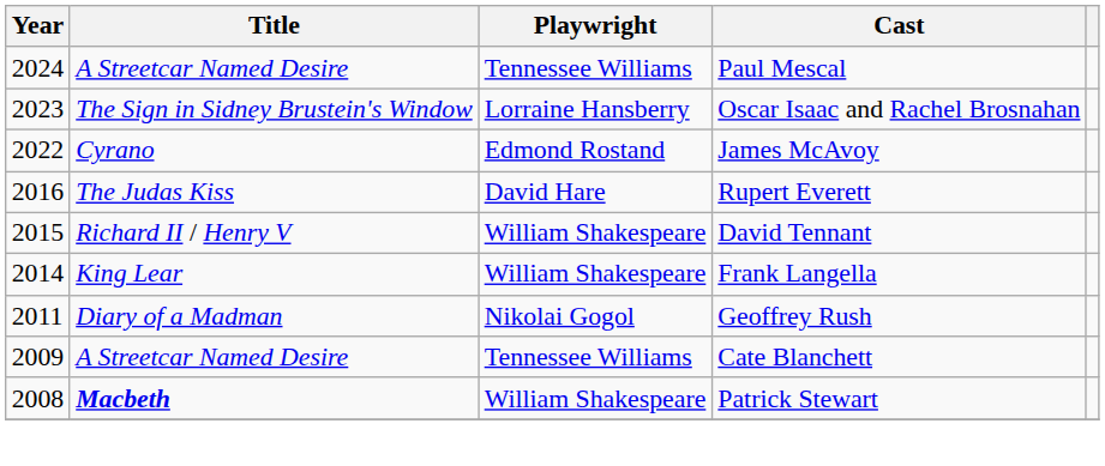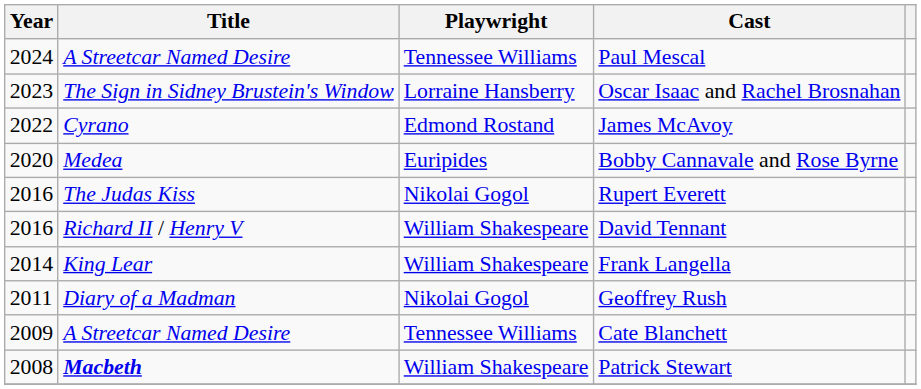+ row: 2020 | Medea | Euripides | Bobby Cannavale and Rose Byrne
Rupert Everett | Playwright: David Hare -> Nikolai Gogol
David Tennant | Year: 2015 -> 2016
